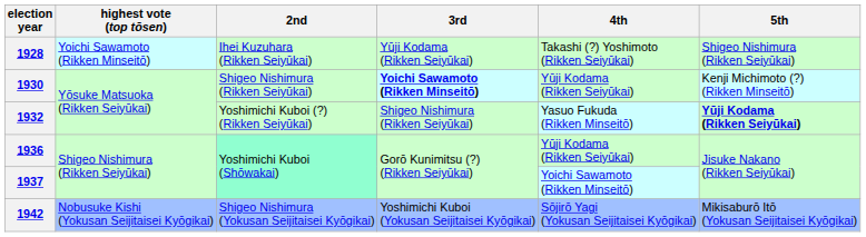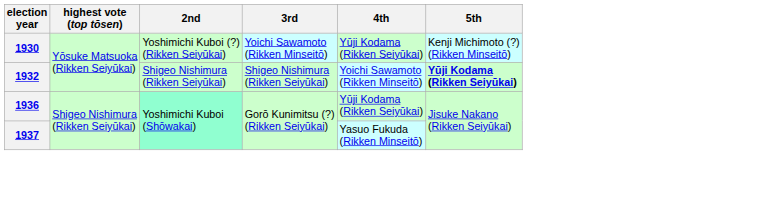- row: 1928 | Yoichi Sawamoto (Rikken Minseitō) | Ihei Kuzuhara (Rikken Seiyūkai) | Yūji Kodama (Rikken Seiyūkai) | Takashi (?) Yoshimoto (Rikken Seiyūkai) | Shigeo Nishimura (Rikken Seiyūkai)
1930 | 2nd: Shigeo Nishimura (Rikken Seiyūkai) -> Yoshimichi Kuboi (?) (Rikken Seiyūkai)
1930 | 3rd: bold -> normal
1932 | 2nd: Yoshimichi Kuboi (?) (Rikken Seiyūkai) -> Shigeo Nishimura (Rikken Seiyūkai)
1932 | 4th: Yasuo Fukuda (Rikken Minseitō) -> Yoichi Sawamoto (Rikken Minseitō)
1937 | 4th: Yoichi Sawamoto (Rikken Minseitō) -> Yasuo Fukuda (Rikken Minseitō)
- row: 1942 | Nobusuke Kishi (Yokusan Seijitaisei Kyōgikai) | Shigeo Nishimura (Yokusan Seijitaisei Kyōgikai) | Yoshimichi Kuboi (Yokusan Seijitaisei Kyōgikai) | Sōjirō Yagi (Yokusan Seijitaisei Kyōgikai) | Mikisaburō Itō (Yokusan Seijitaisei Kyōgikai)
